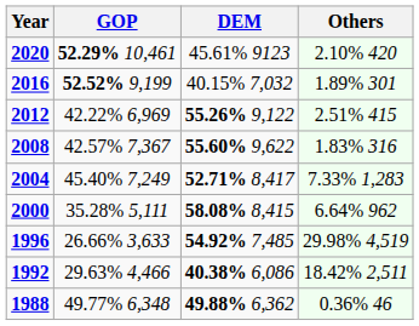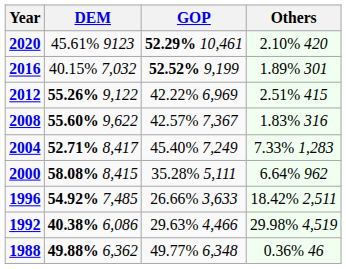columns swapped: GOP <-> DEM
1996 | Others: 29.98% 4,519 -> 18.42% 2,511
1992 | Others: 18.42% 2,511 -> 29.98% 4,519
